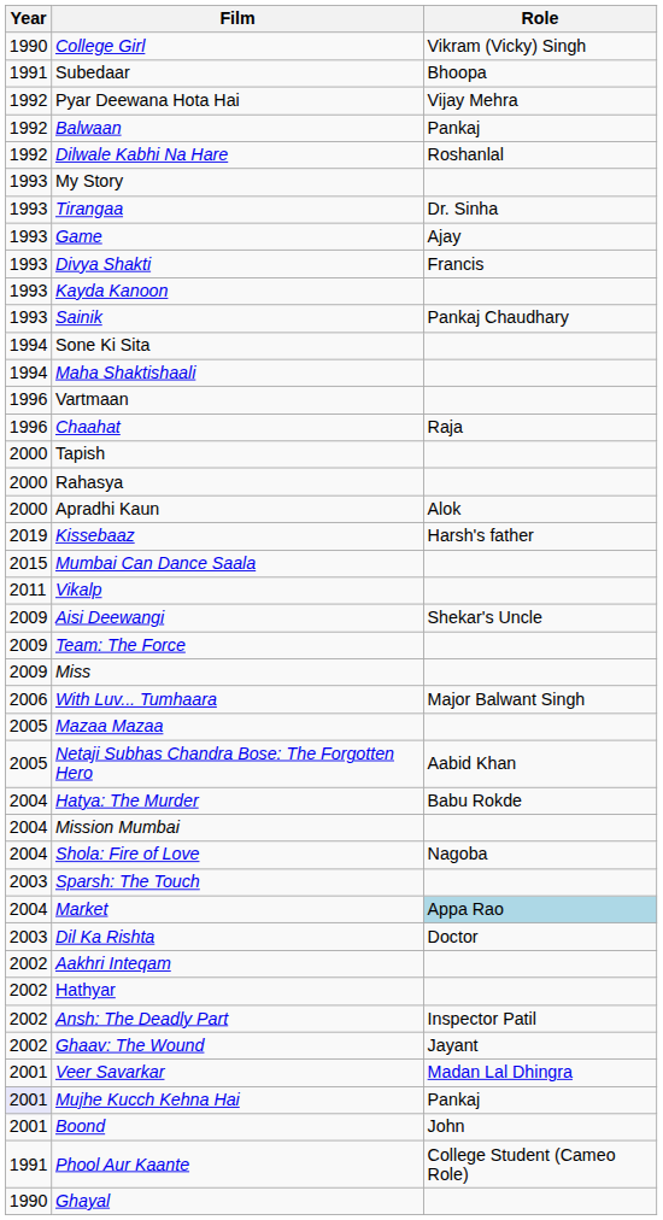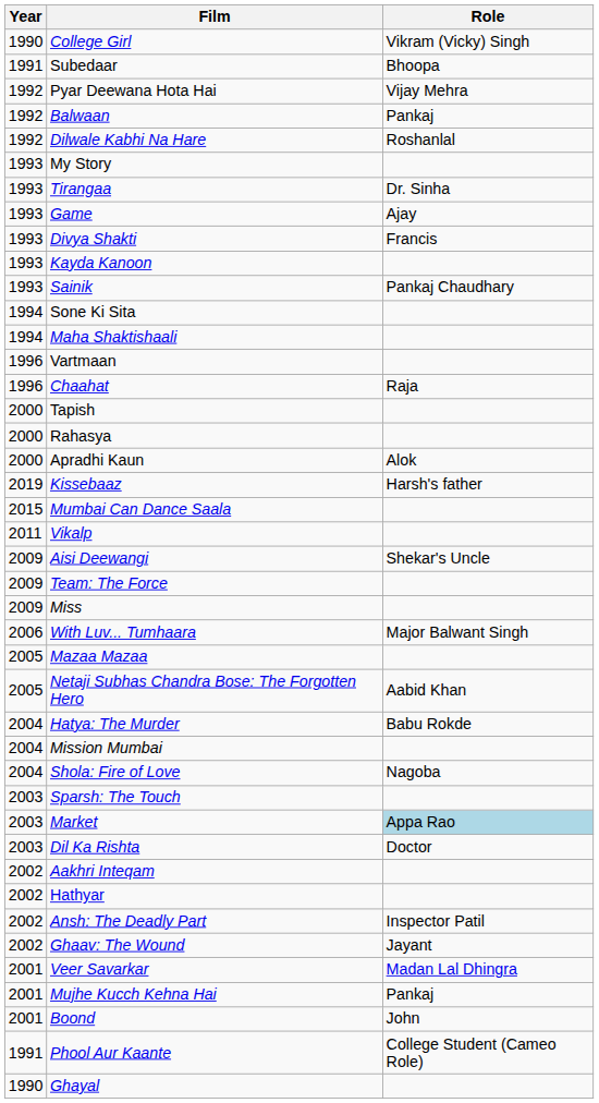Market | Year: 2004 -> 2003
Mujhe Kucch Kehna Hai | Year: lavender background -> no background
